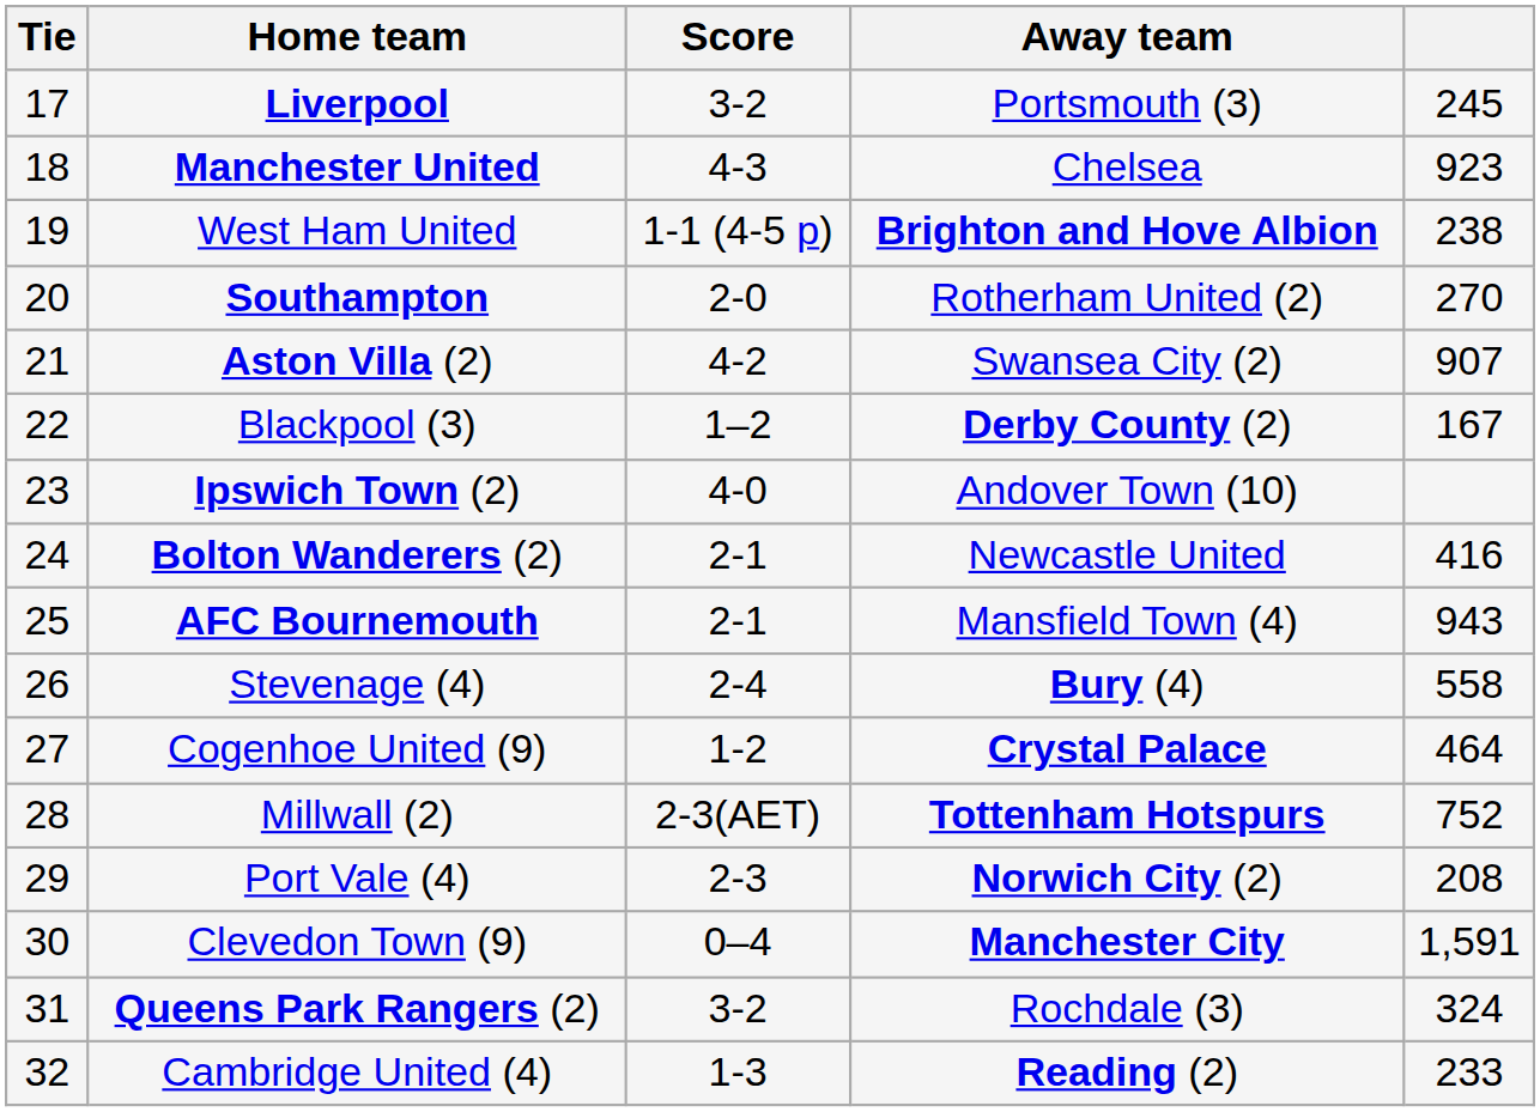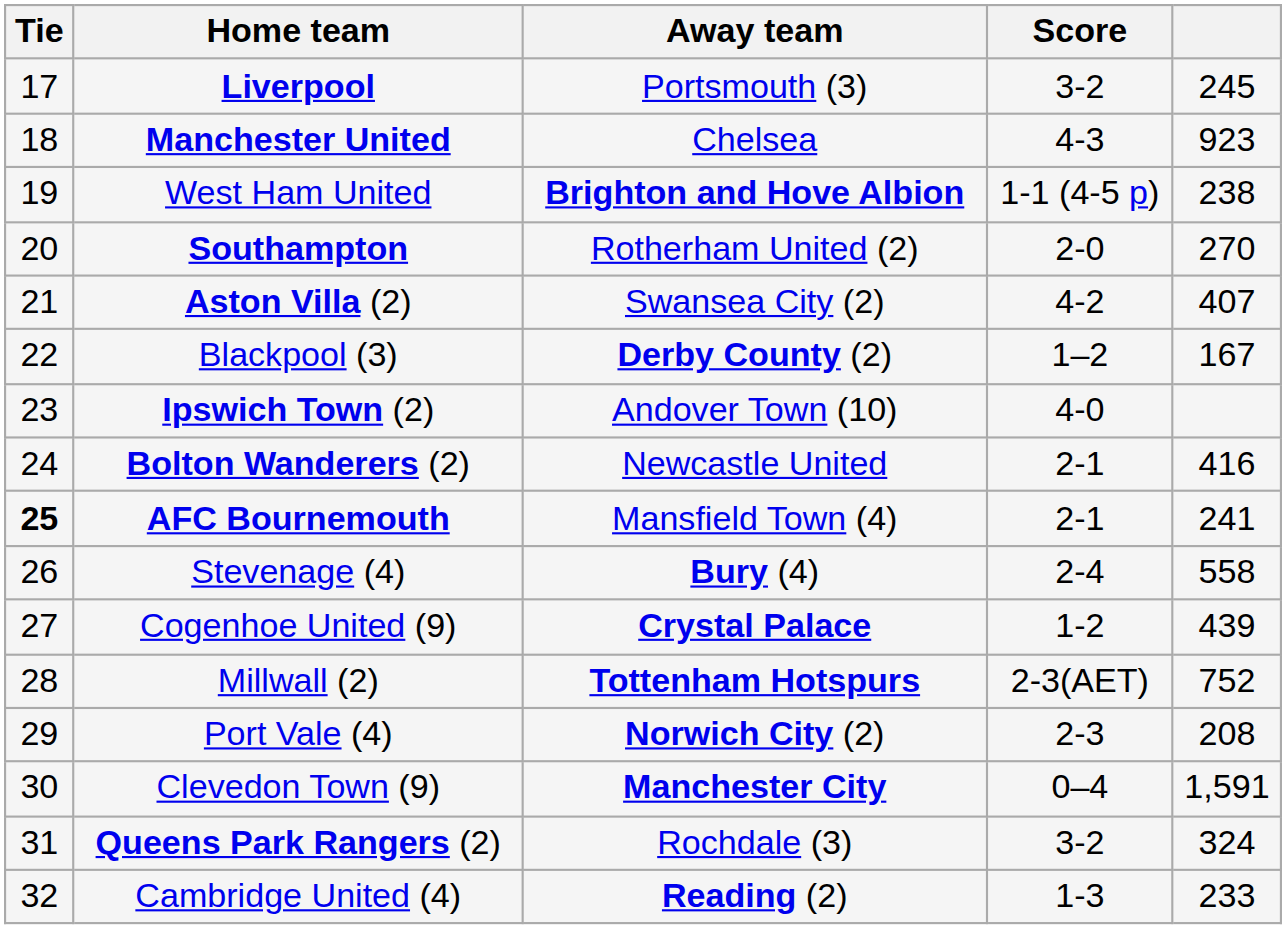columns swapped: Score <-> Away team
Aston Villa (2) | column 5: 907 -> 407
AFC Bournemouth | Tie: normal -> bold
AFC Bournemouth | column 5: 943 -> 241
Cogenhoe United (9) | column 5: 464 -> 439
